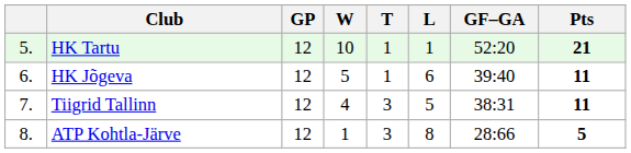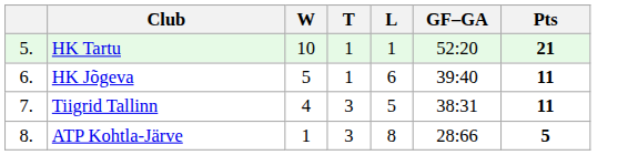- column: GP | 12 | 12 | 12 | 12
